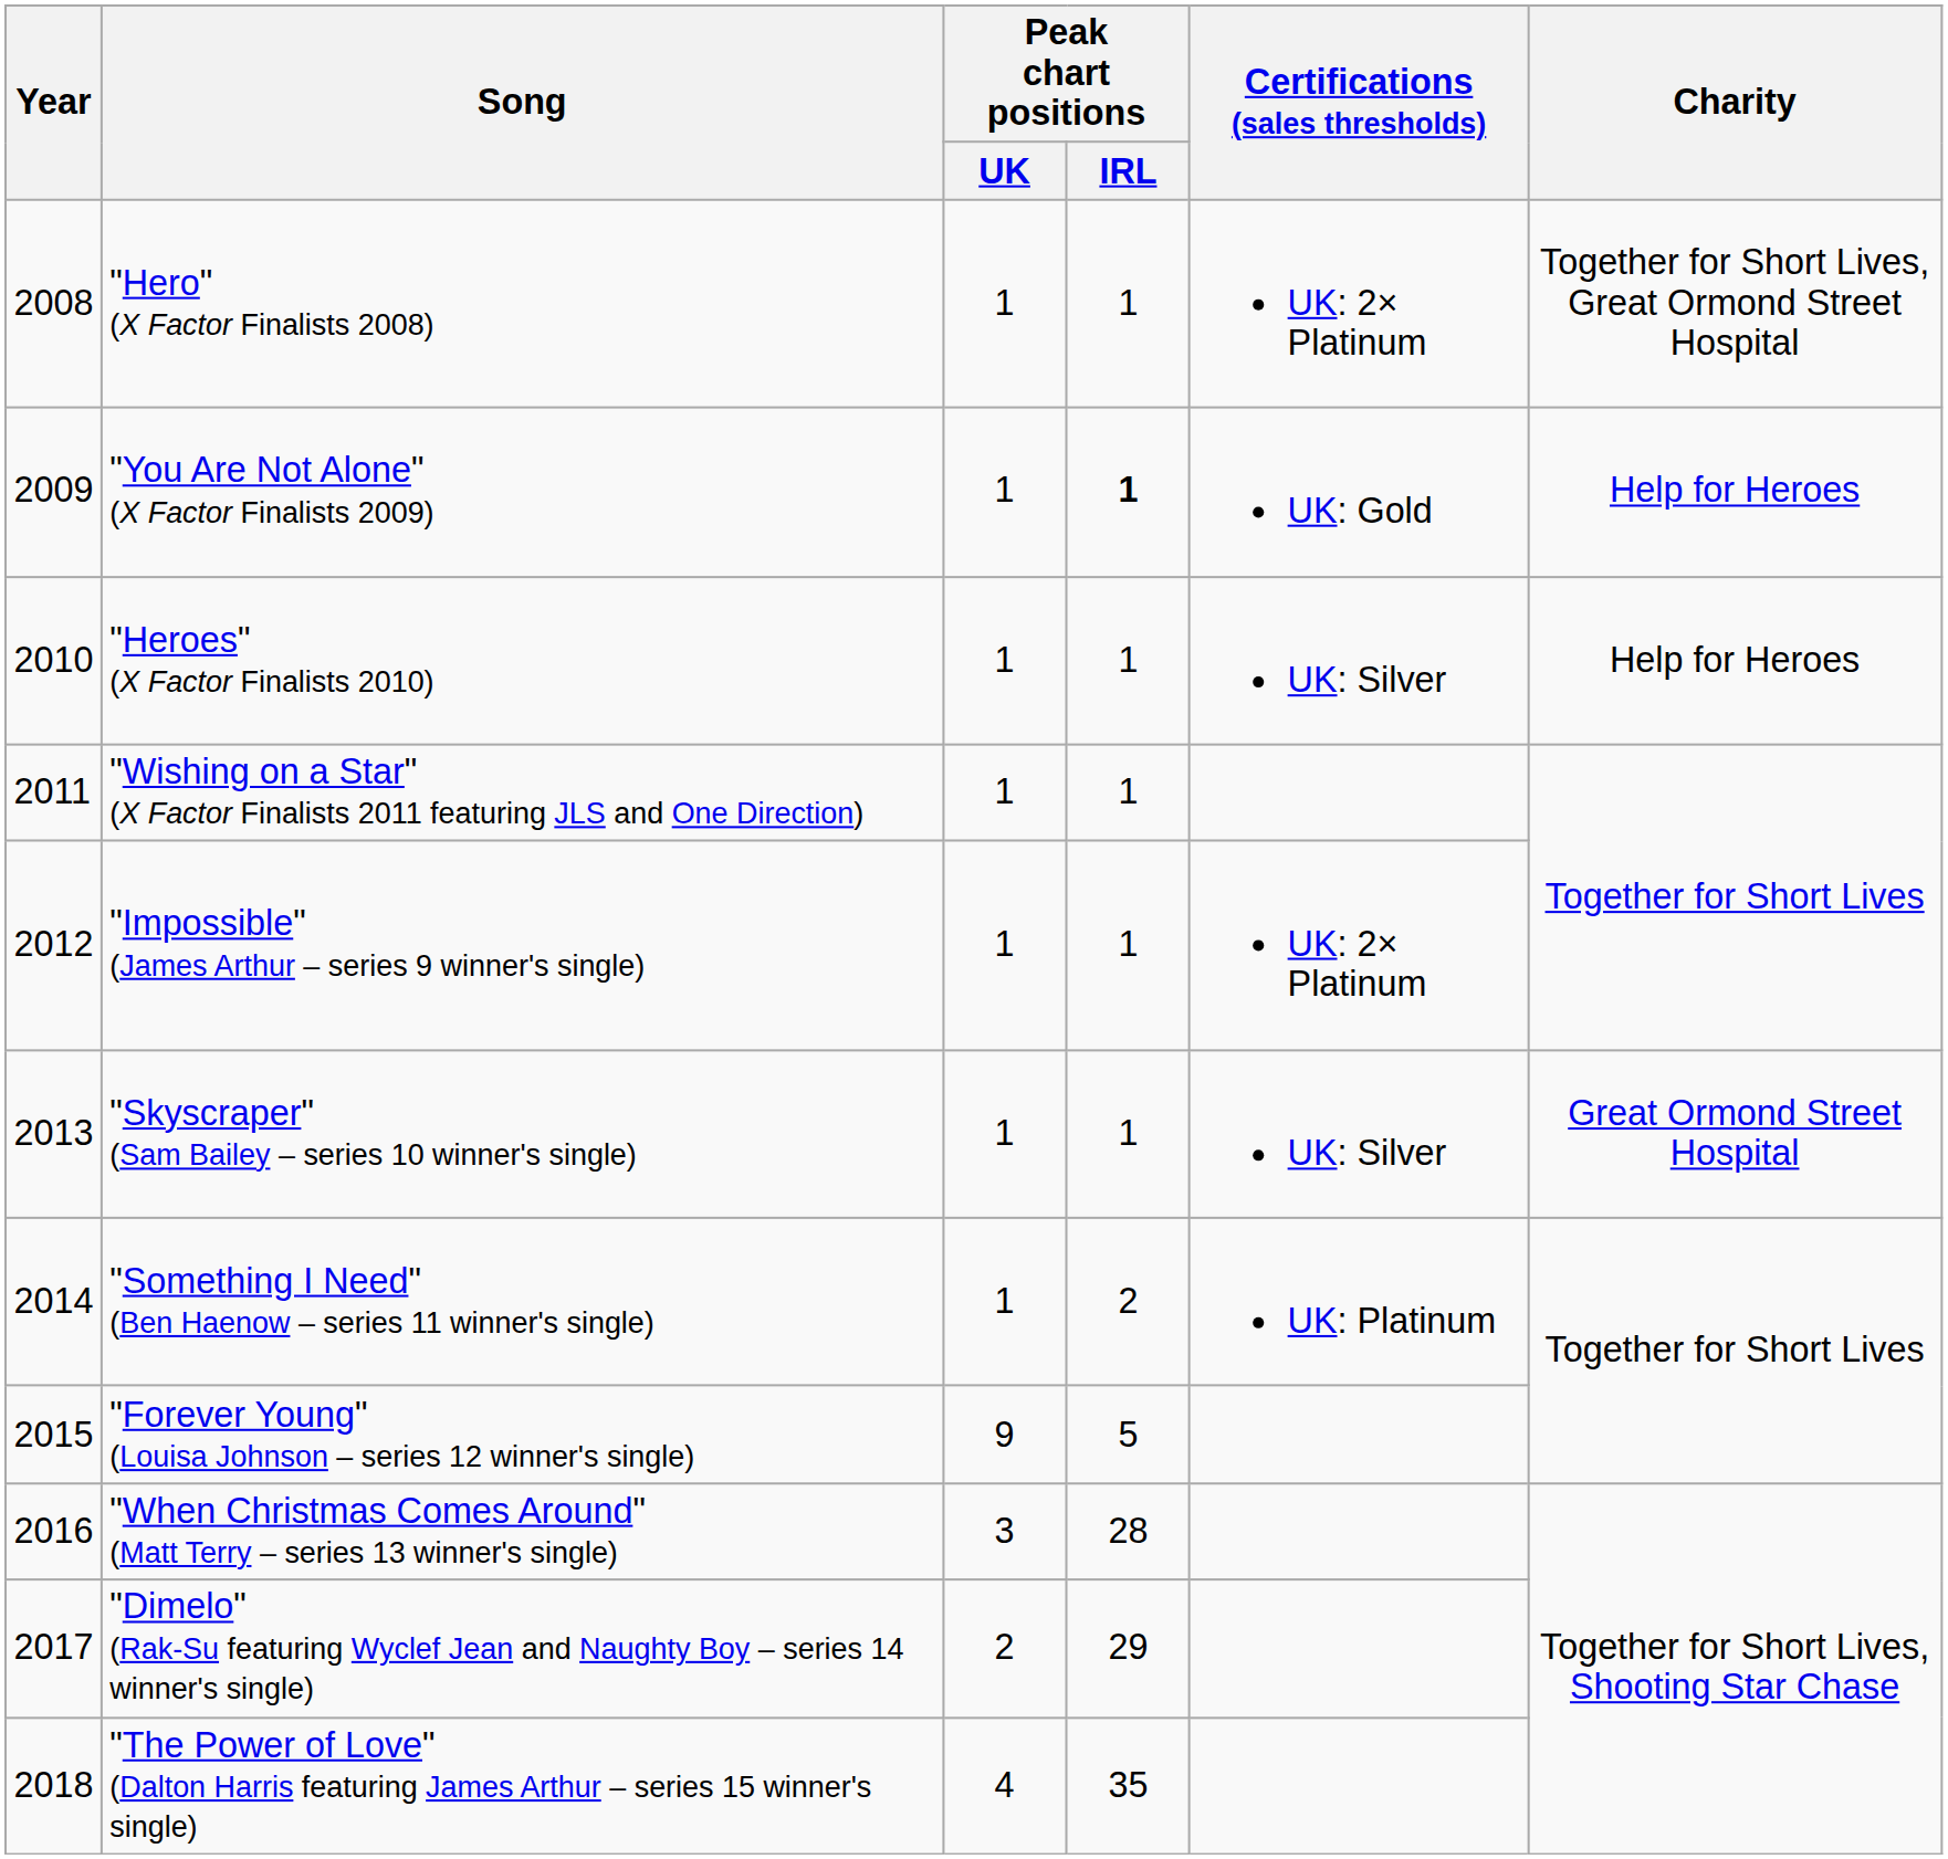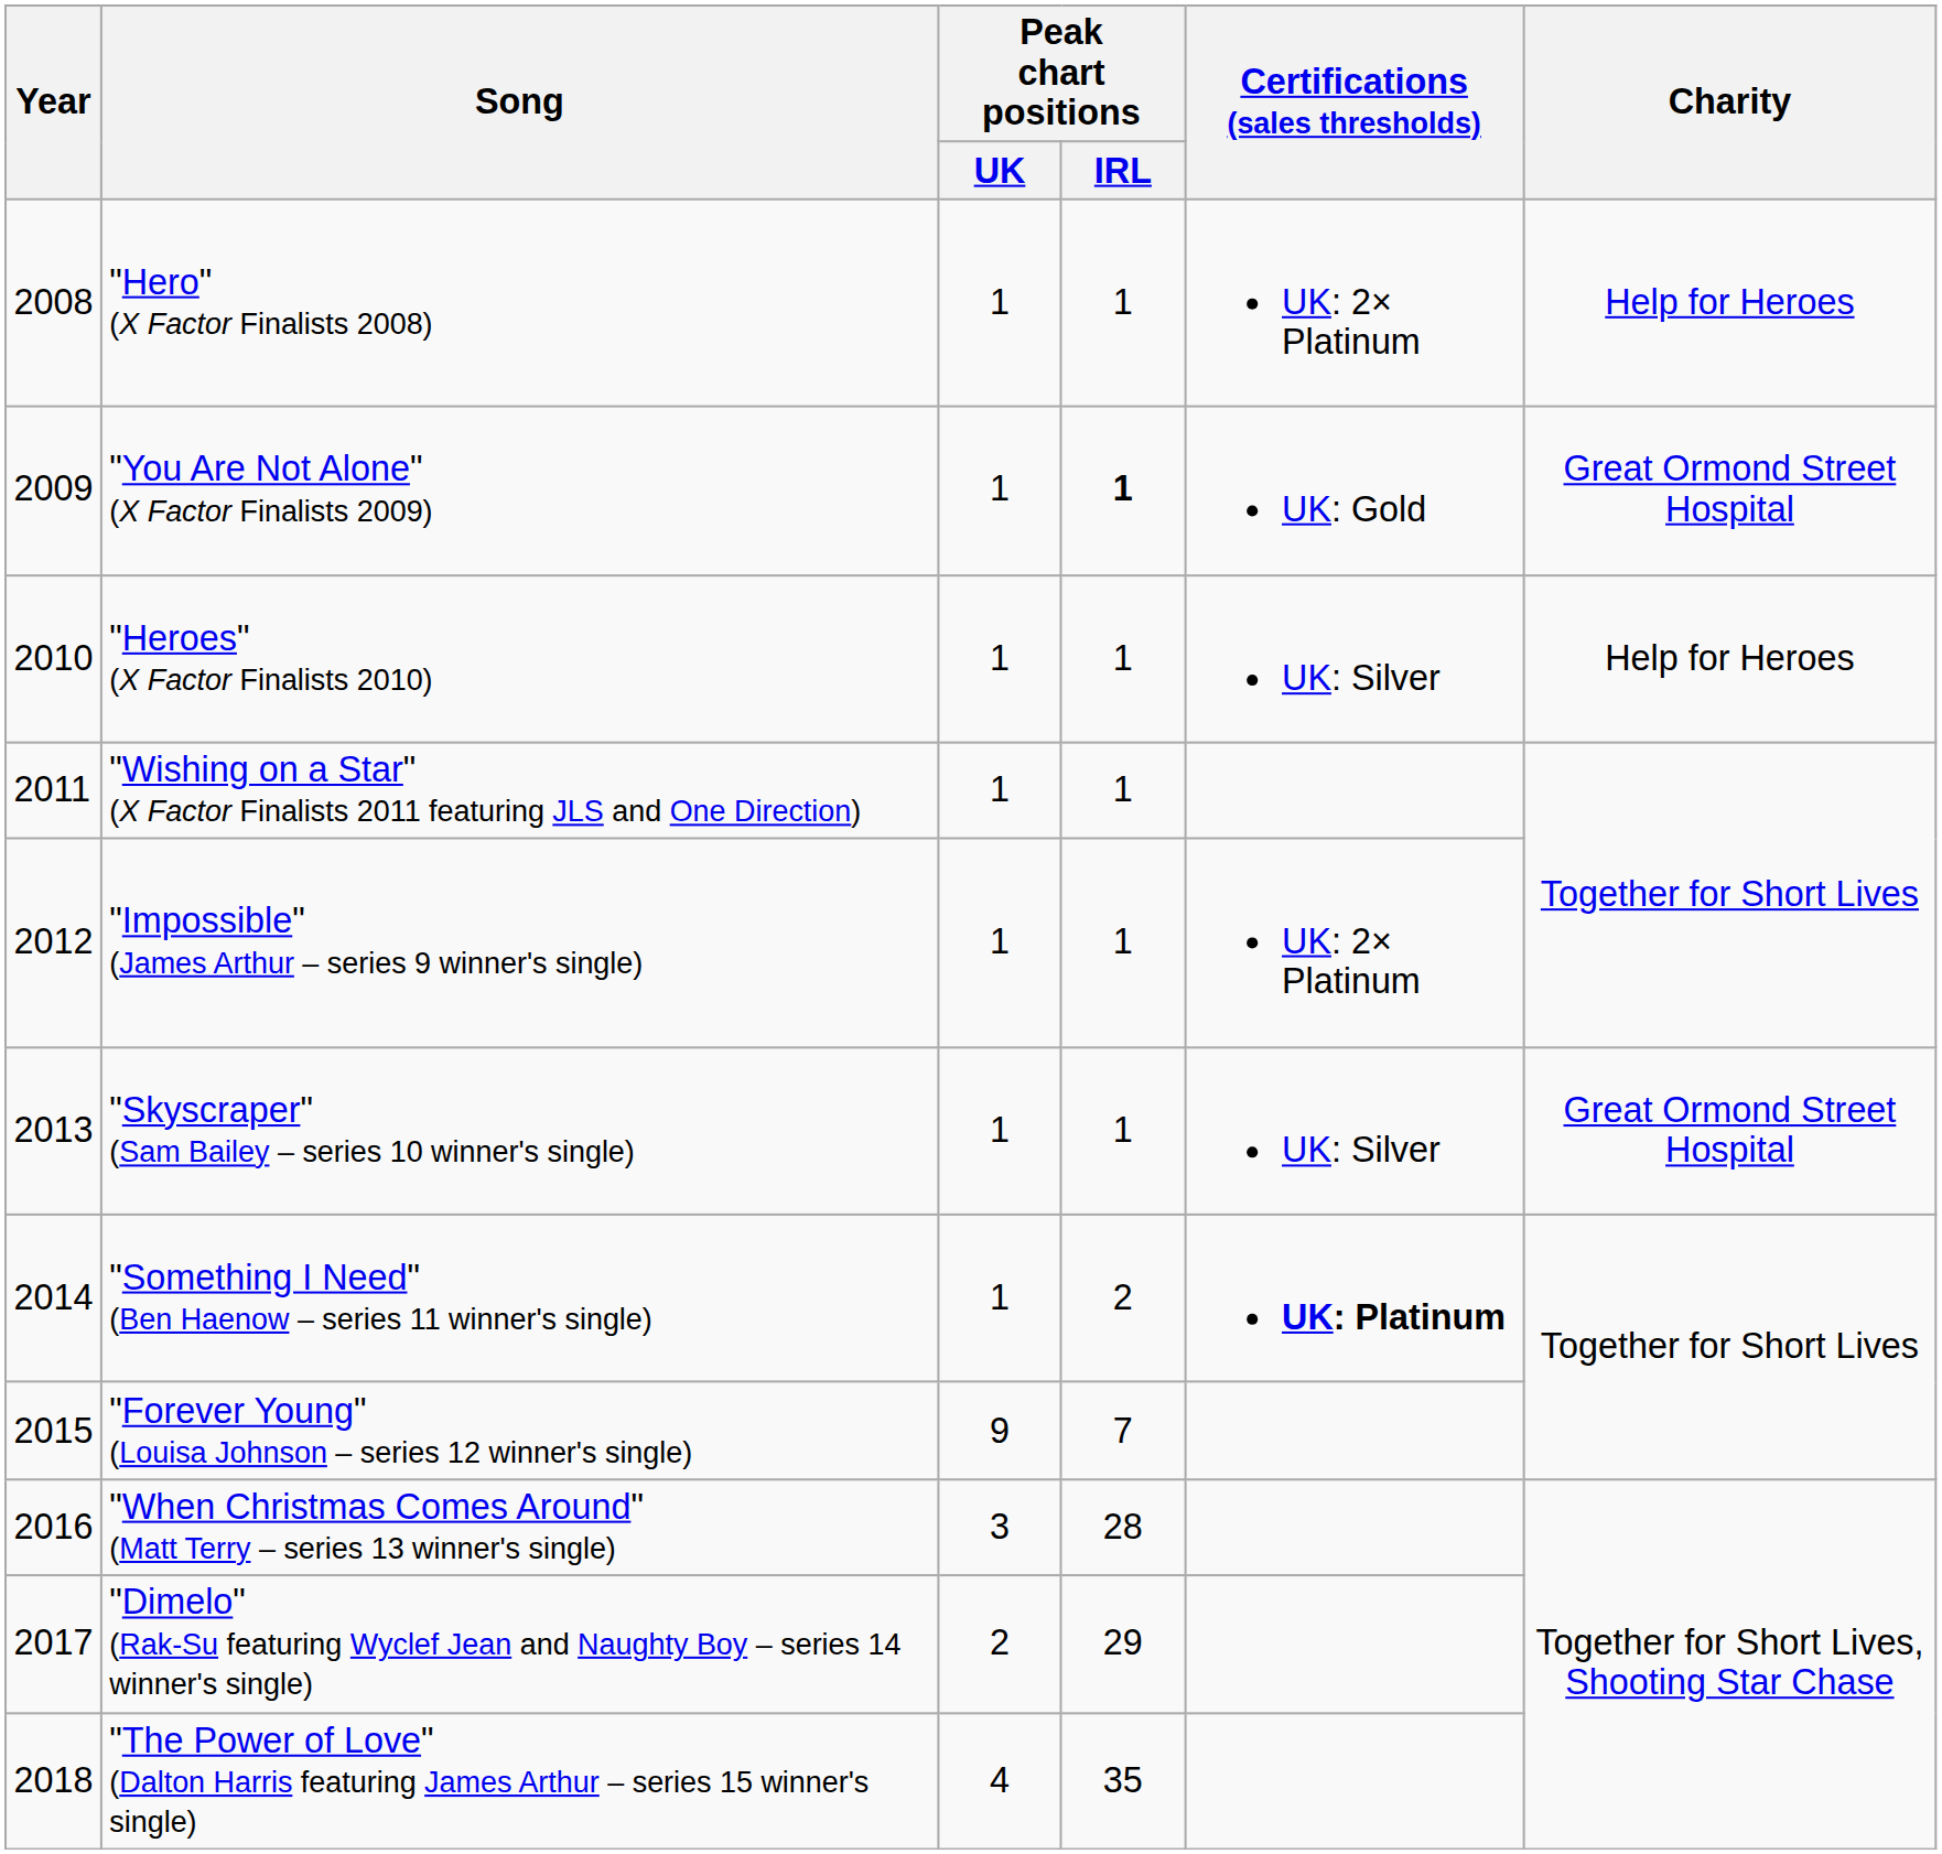"Hero" (X Factor Finalists 2008) | Charity: Together for Short Lives, Great Ormond Street Hospital -> Help for Heroes
"You Are Not Alone" (X Factor Finalists 2009) | Charity: Help for Heroes -> Great Ormond Street Hospital
"Something I Need" (Ben Haenow – series 11 winner's single) | Certifications (sales thresholds): normal -> bold
"Forever Young" (Louisa Johnson – series 12 winner's single) | Peak chart positions / IRL: 5 -> 7
